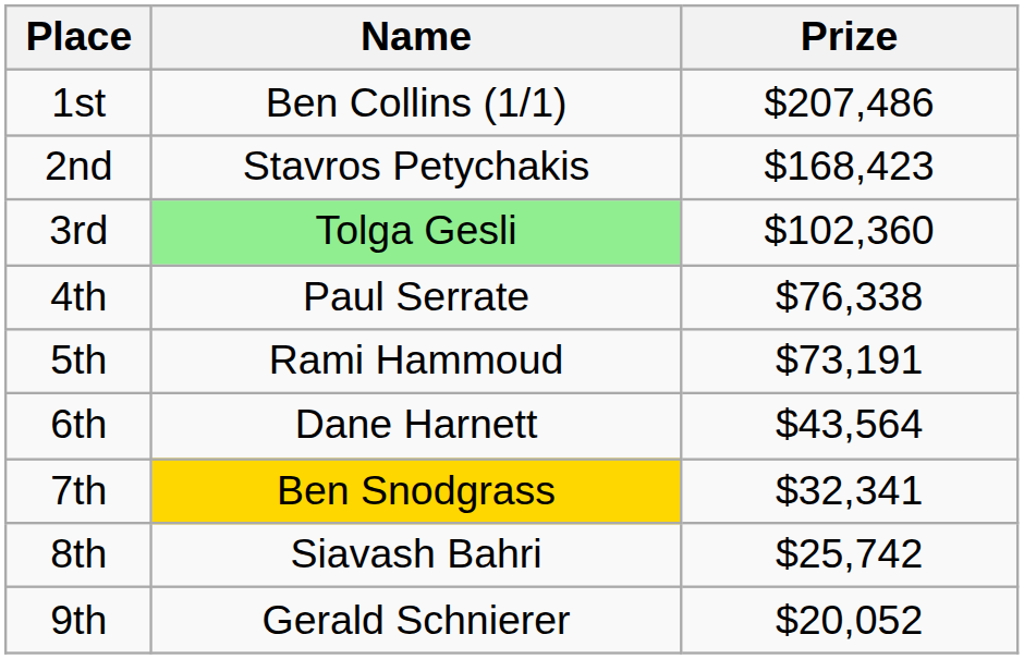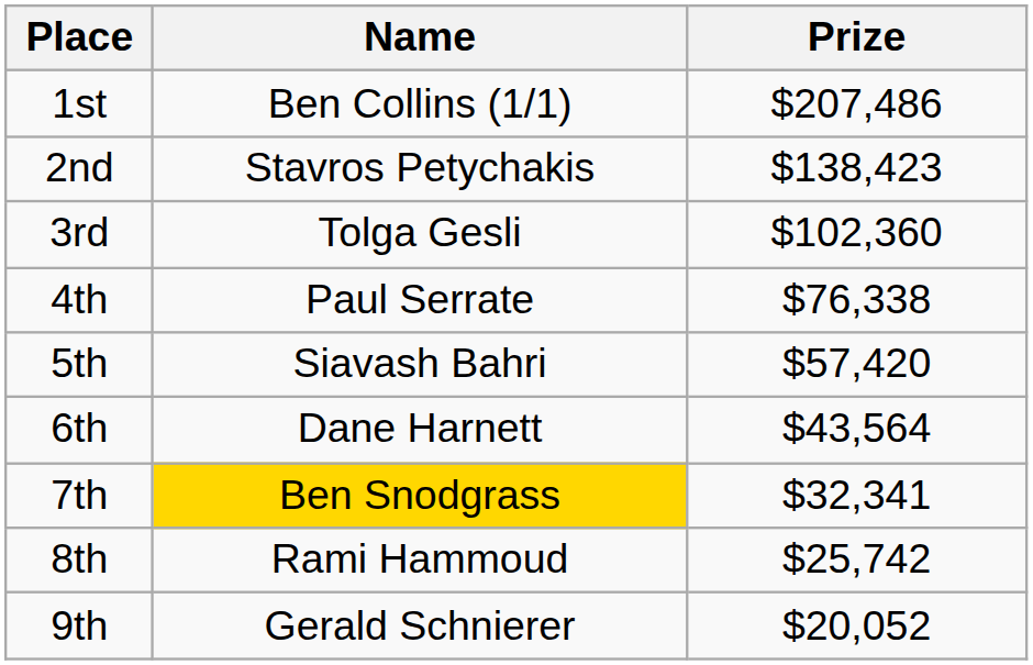2nd | Prize: $168,423 -> $138,423
3rd | Name: lightgreen background -> no background
5th | Name: Rami Hammoud -> Siavash Bahri
5th | Prize: $73,191 -> $57,420
8th | Name: Siavash Bahri -> Rami Hammoud
